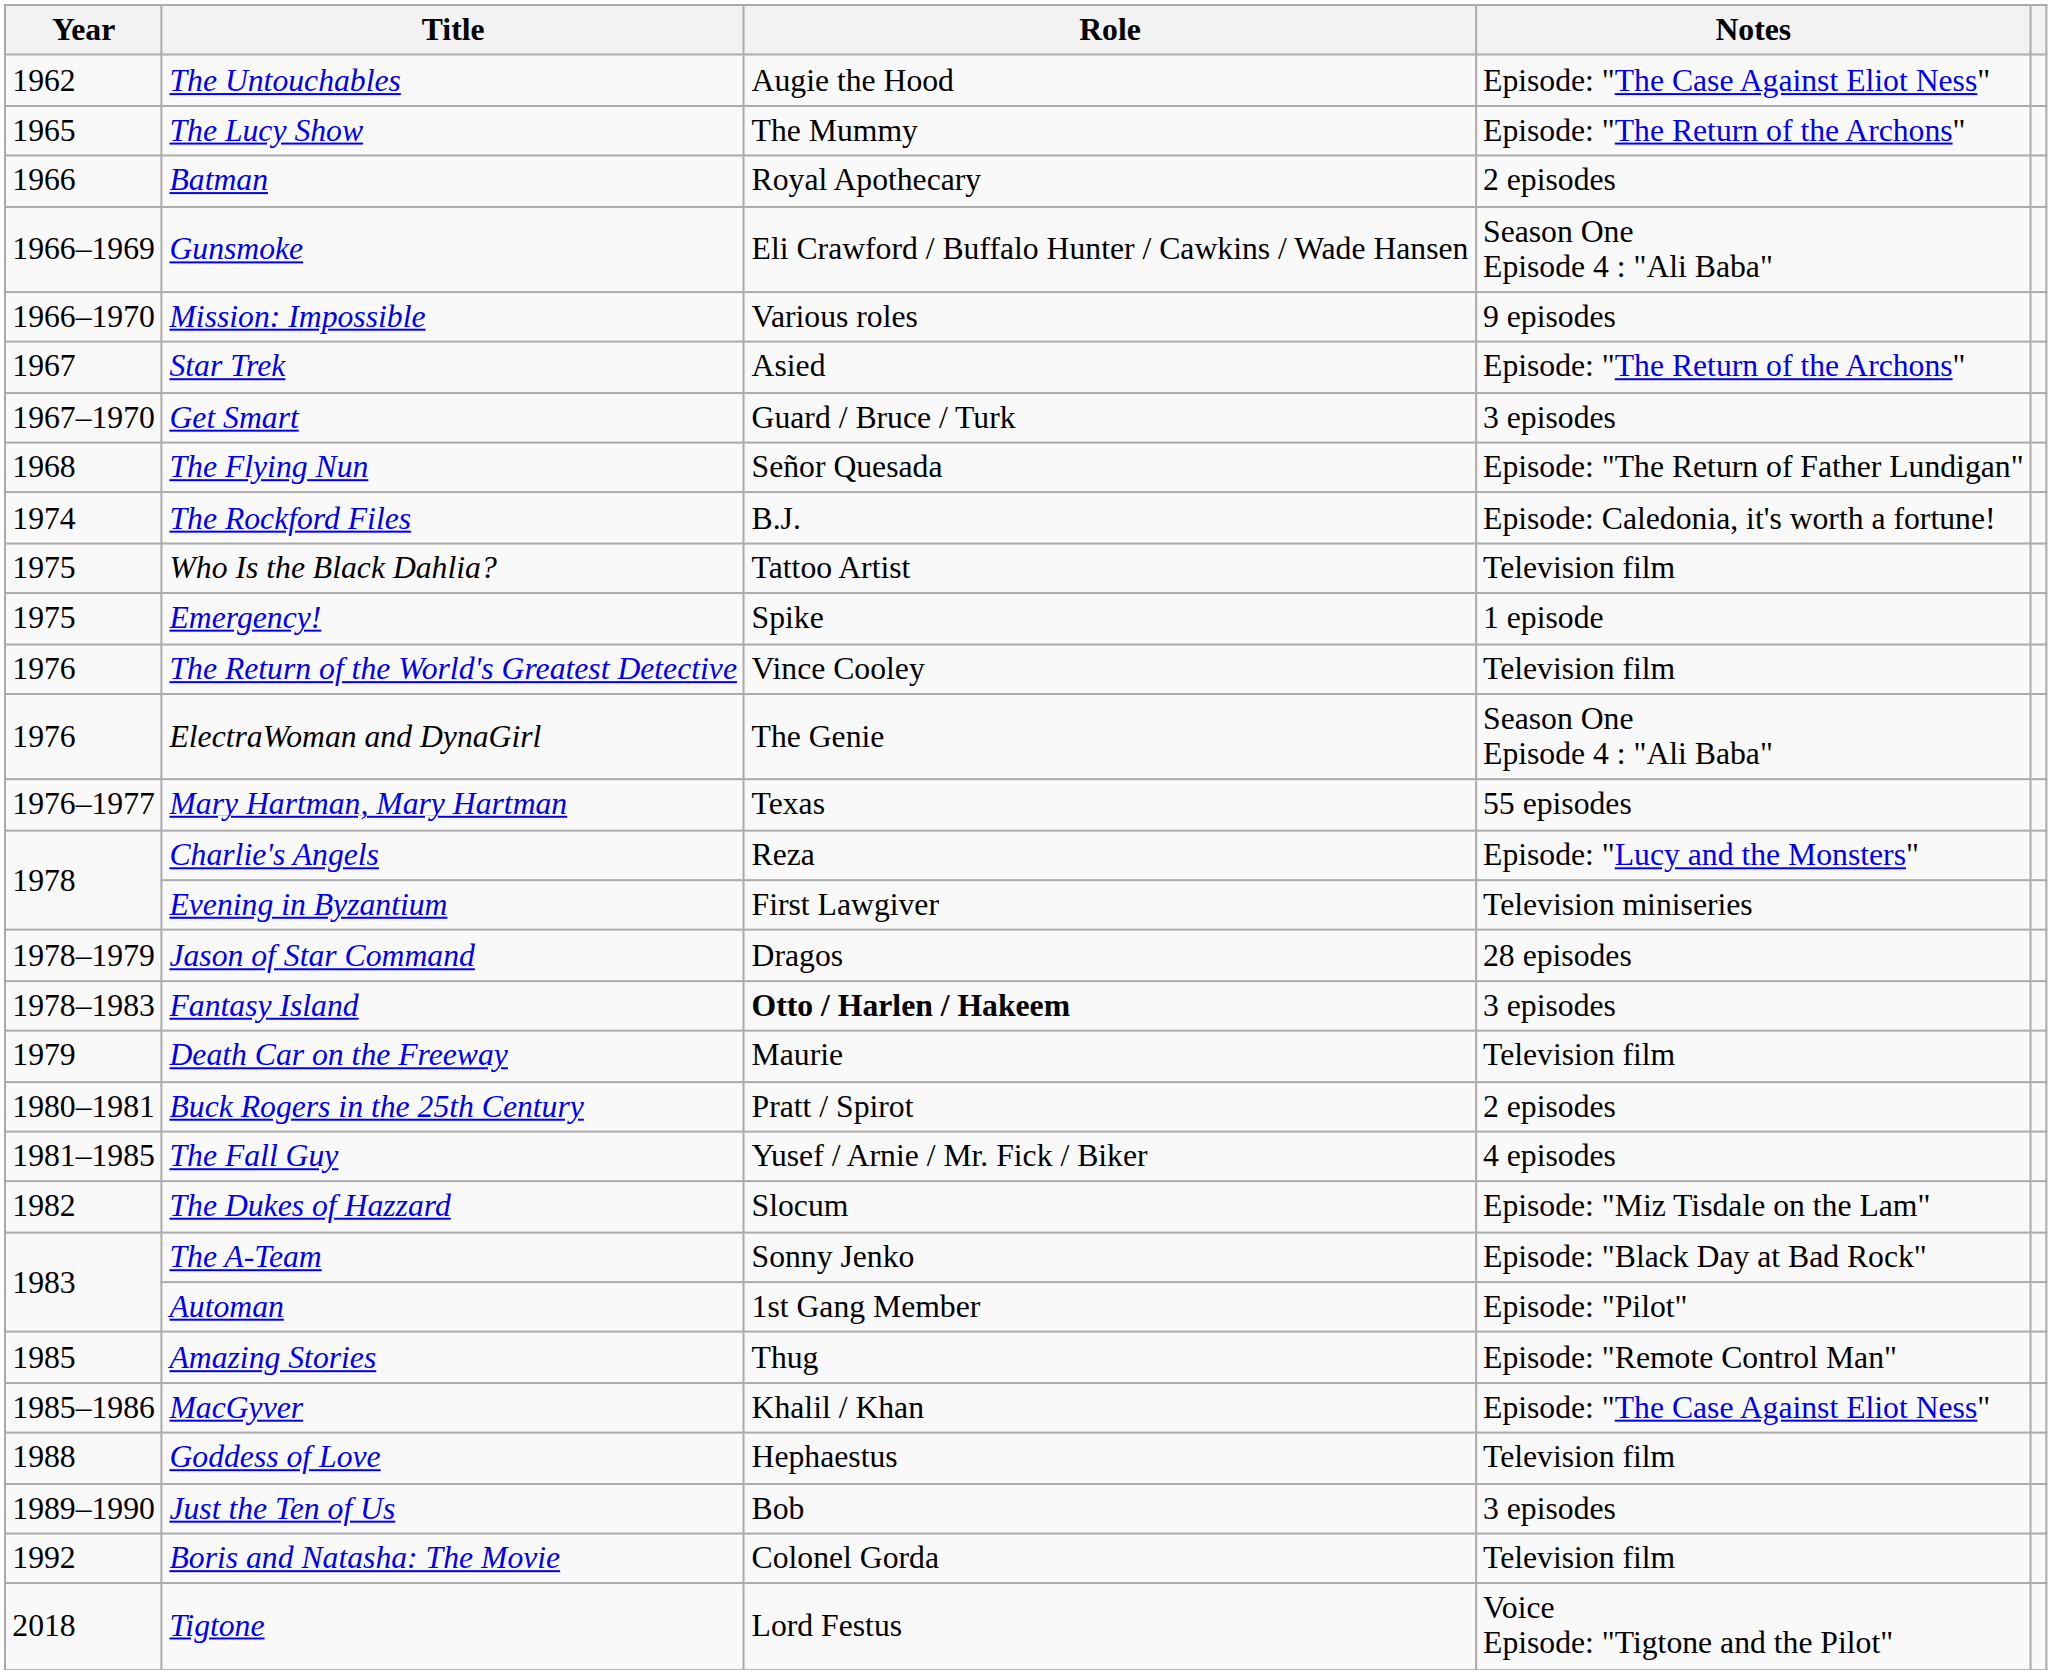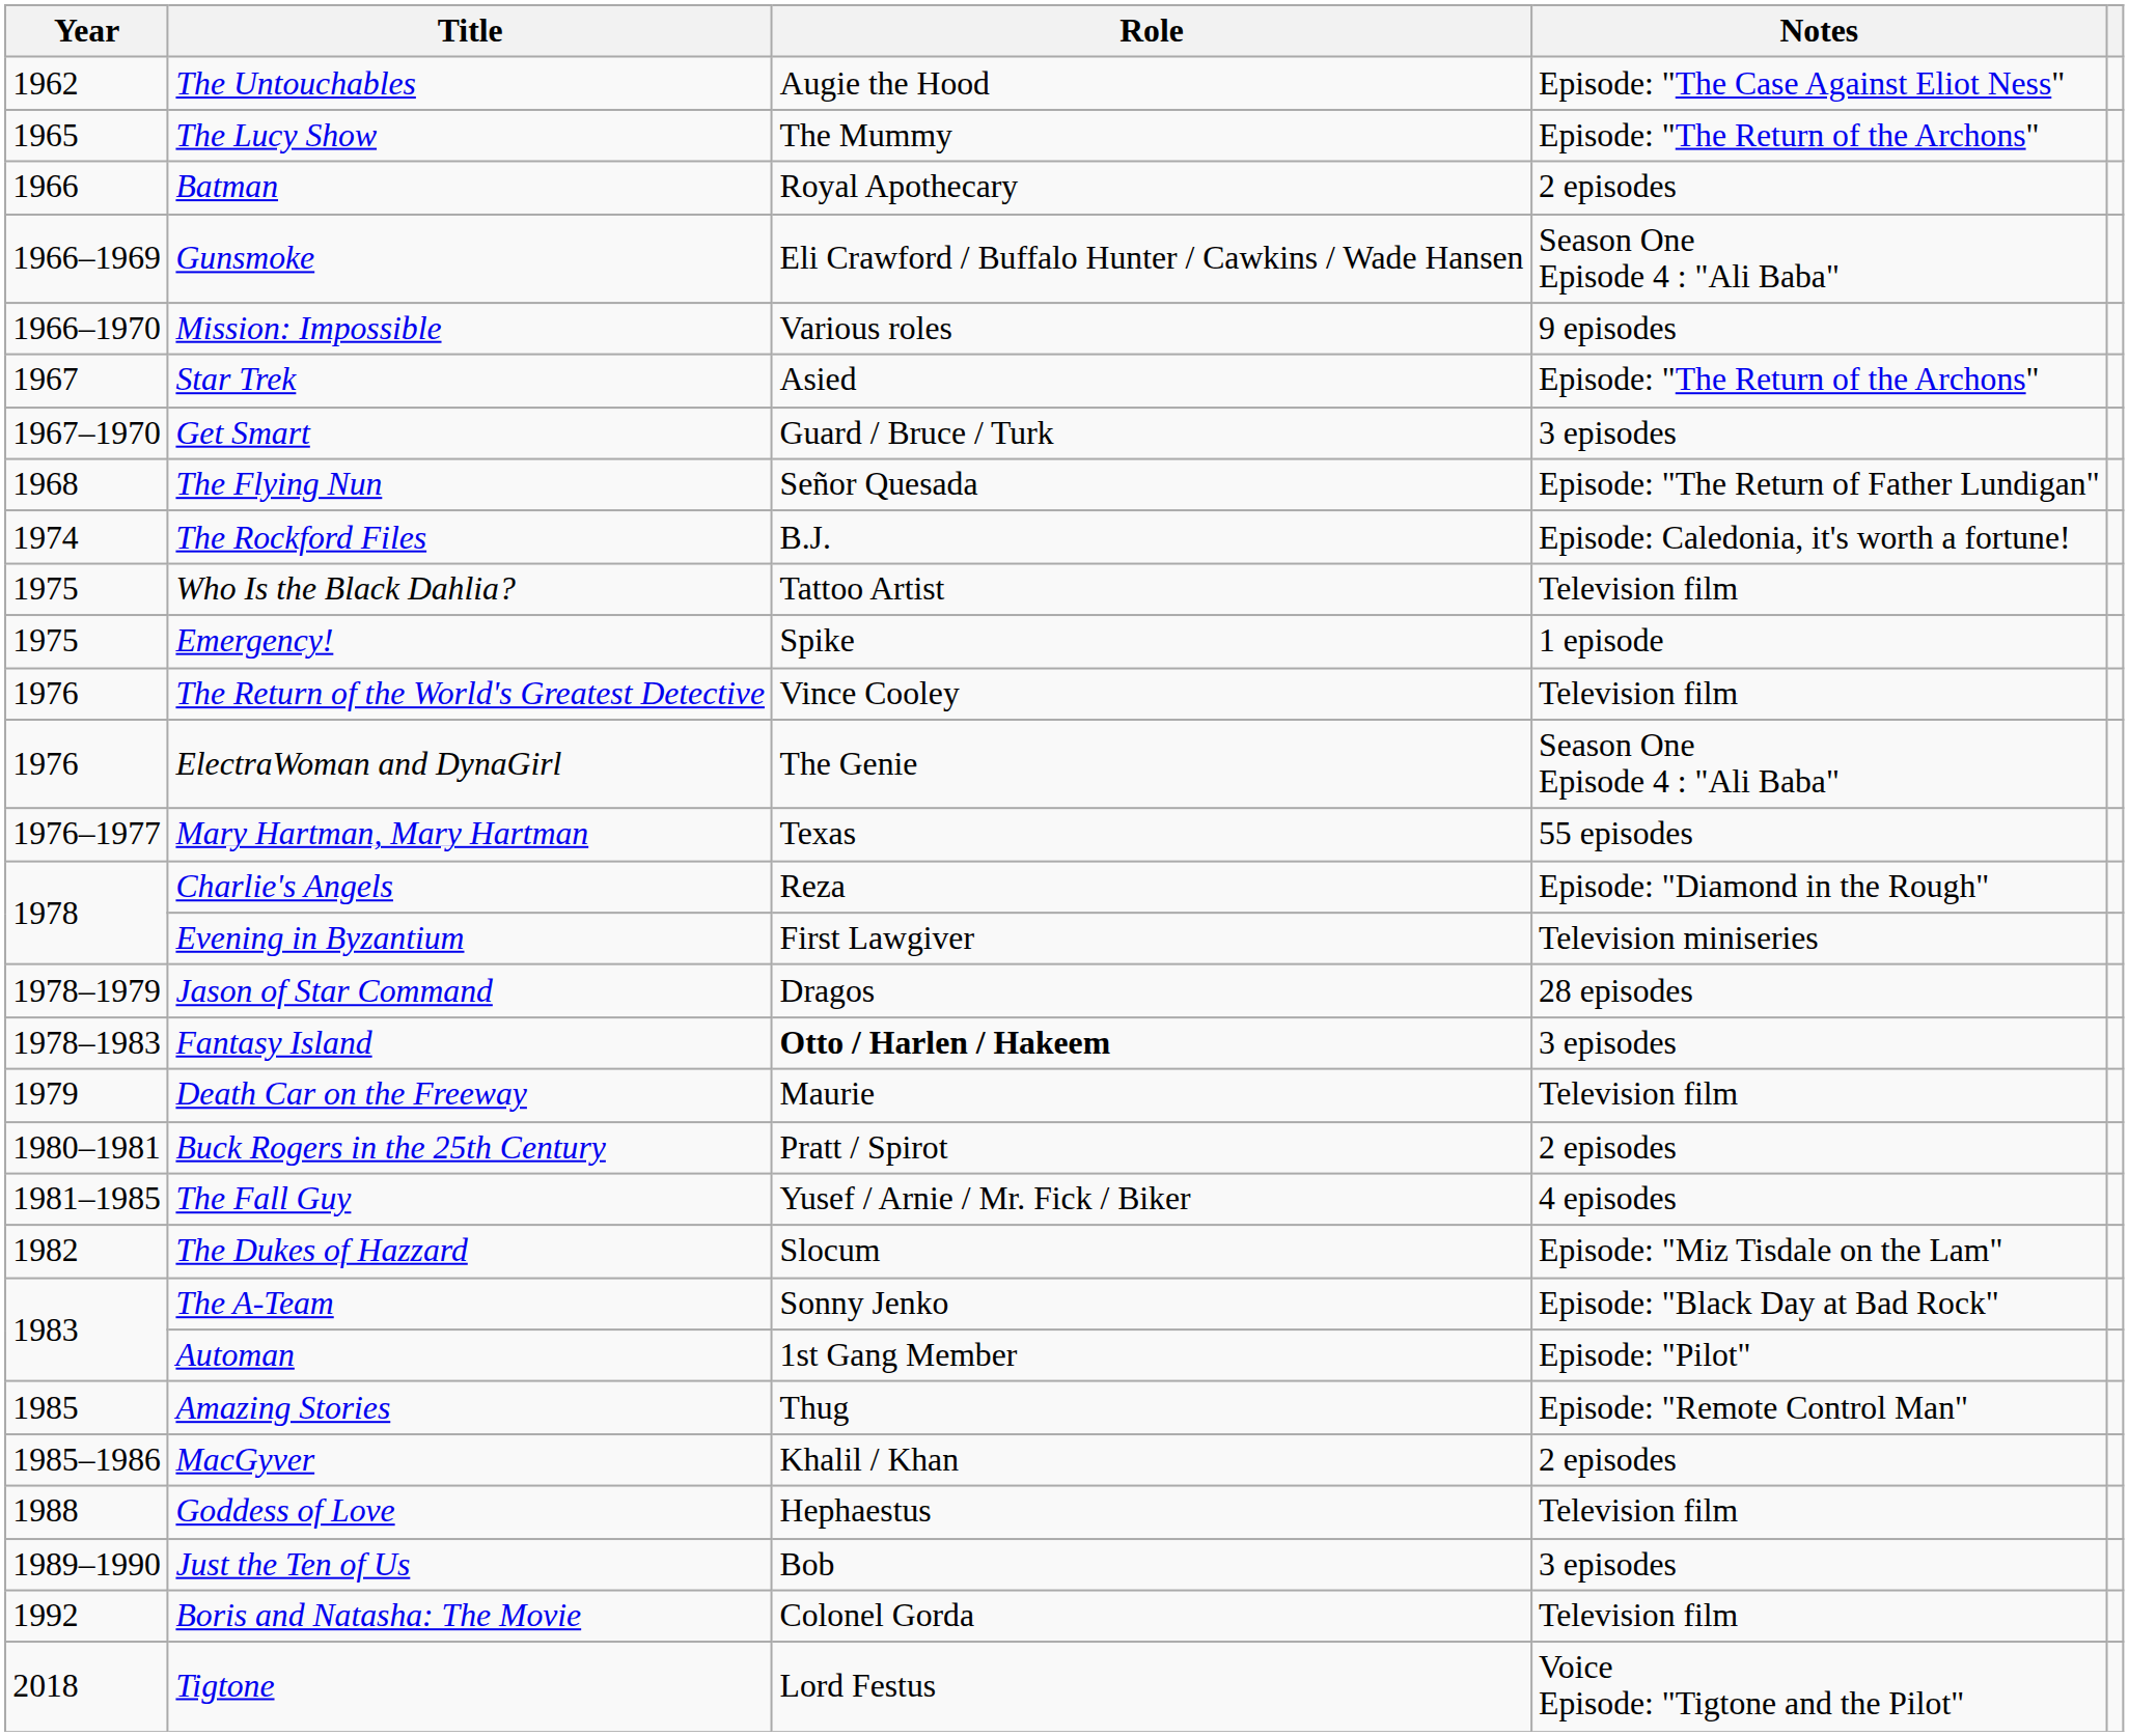Charlie's Angels | Notes: Episode: "Lucy and the Monsters" -> Episode: "Diamond in the Rough"
MacGyver | Notes: Episode: "The Case Against Eliot Ness" -> 2 episodes
